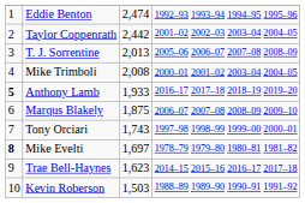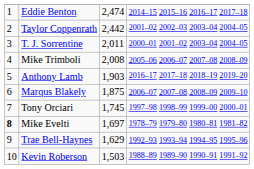Eddie Benton | column 4: 1992–93 1993–94 1994–95 1995–96 -> 2014–15 2015–16 2016–17 2017–18
T. J. Sorrentine | column 3: 2,013 -> 2,011
T. J. Sorrentine | column 4: 2005–06 2006–07 2007–08 2008–09 -> 2000–01 2001–02 2003–04 2004–05
Mike Trimboli | column 4: 2000–01 2001–02 2003–04 2004–05 -> 2005–06 2006–07 2007–08 2008–09
Anthony Lamb | column 1: bold -> normal
Anthony Lamb | column 3: 1,933 -> 1,903
Tony Orciari | column 3: 1,743 -> 1,745
Trae Bell-Haynes | column 3: 1,623 -> 1,629
Trae Bell-Haynes | column 4: 2014–15 2015–16 2016–17 2017–18 -> 1992–93 1993–94 1994–95 1995–96
